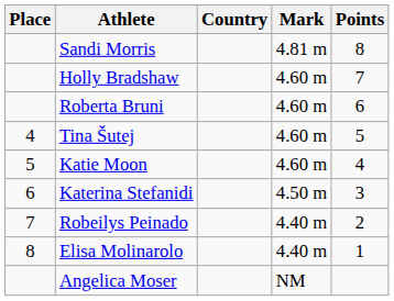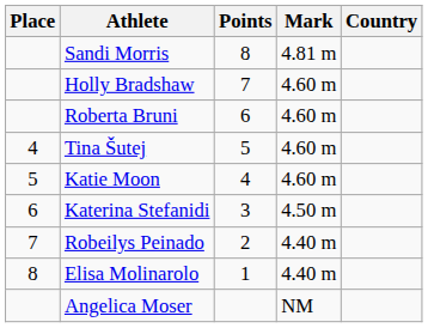columns swapped: Country <-> Points
